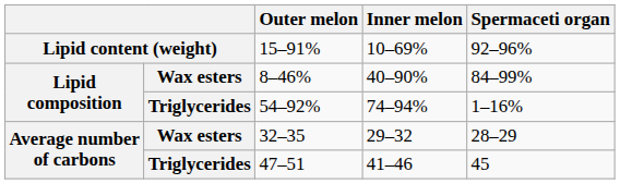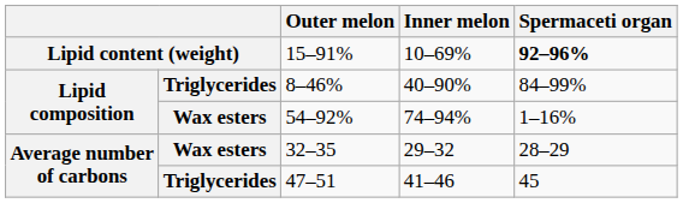15–91% | Spermaceti organ: normal -> bold
8–46% | column 2: Wax esters -> Triglycerides
54–92% | column 2: Triglycerides -> Wax esters
